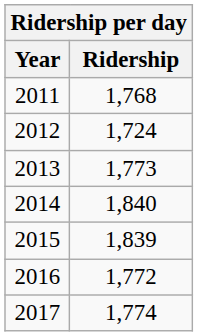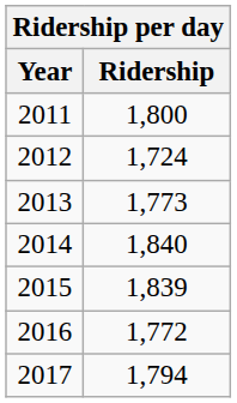2011 | Ridership: 1,768 -> 1,800
2017 | Ridership: 1,774 -> 1,794
